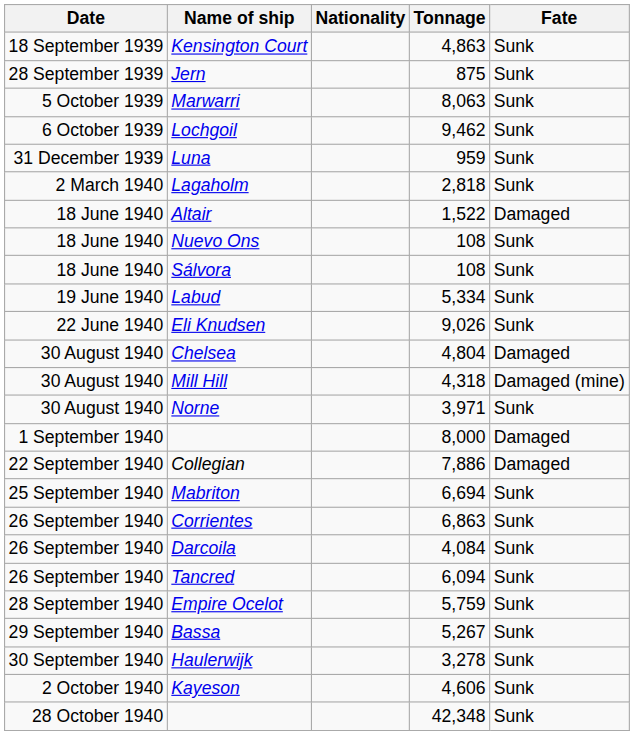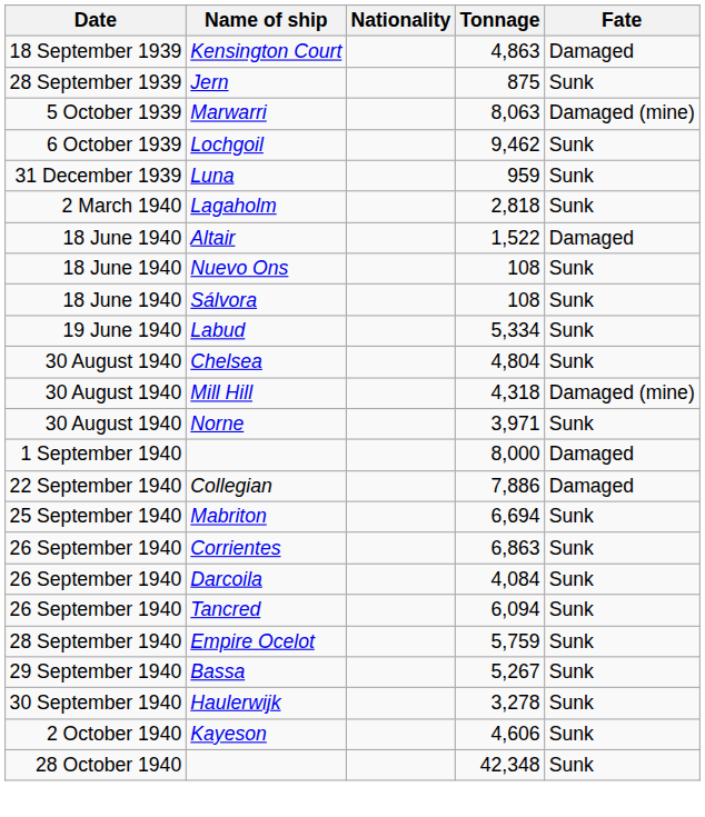Kensington Court | Fate: Sunk -> Damaged
Marwarri | Fate: Sunk -> Damaged (mine)
- row: 22 June 1940 | Eli Knudsen | 9,026 | Sunk
Chelsea | Fate: Damaged -> Sunk
